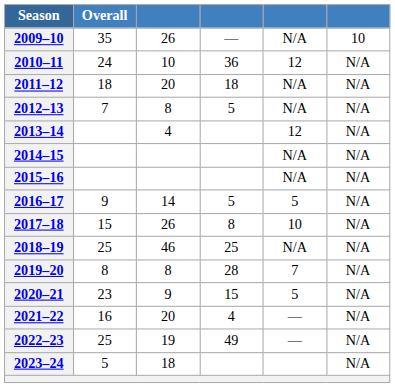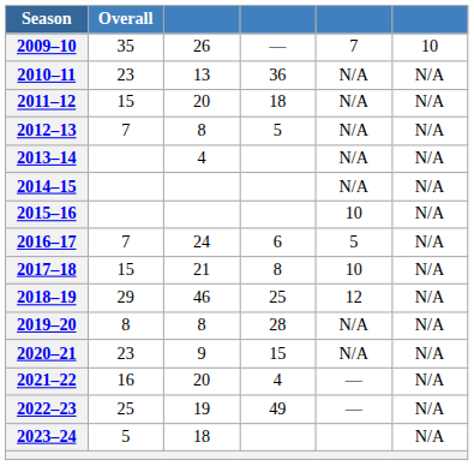2009–10 | column 5: N/A -> 7
2010–11 | Overall: 24 -> 23
2010–11 | column 3: 10 -> 13
2010–11 | column 5: 12 -> N/A
2011–12 | Overall: 18 -> 15
2013–14 | column 5: 12 -> N/A
2015–16 | column 5: N/A -> 10
2016–17 | Overall: 9 -> 7
2016–17 | column 3: 14 -> 24
2016–17 | column 4: 5 -> 6
2017–18 | column 3: 26 -> 21
2018–19 | Overall: 25 -> 29
2018–19 | column 5: N/A -> 12
2019–20 | column 5: 7 -> N/A
2020–21 | column 5: 5 -> N/A
